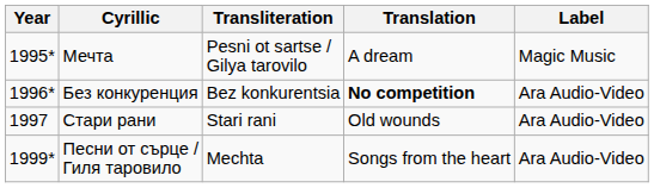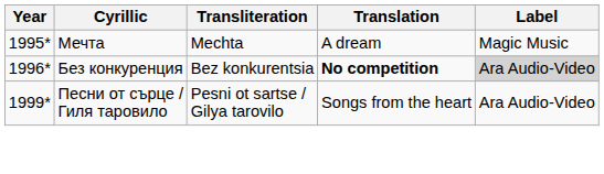Мечта | Transliteration: Pesni ot sartse / Gilya tarovilo -> Mechta
Без конкуренция | Label: no background -> lightgrey background
- row: 1997 | Стари рани | Stari rani | Old wounds | Ara Audio-Video
Песни от сърце / Гиля таровило | Transliteration: Mechta -> Pesni ot sartse / Gilya tarovilo
